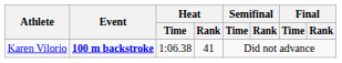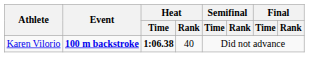Karen Vilorio | Heat / Time: normal -> bold
Karen Vilorio | Heat / Rank: 41 -> 40
